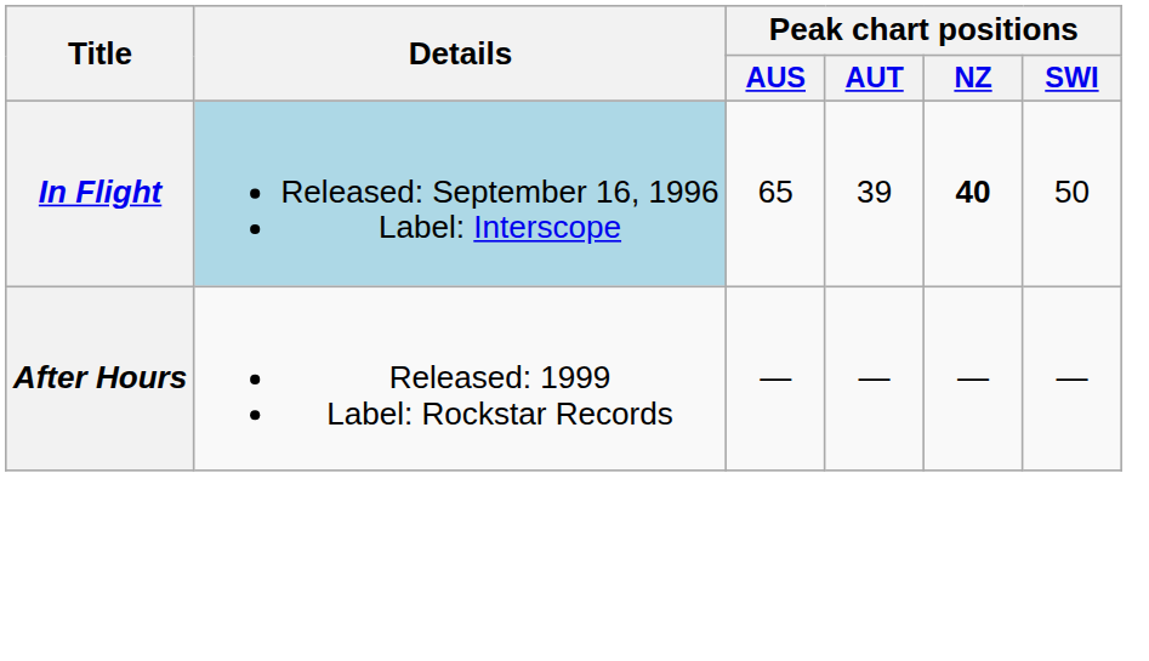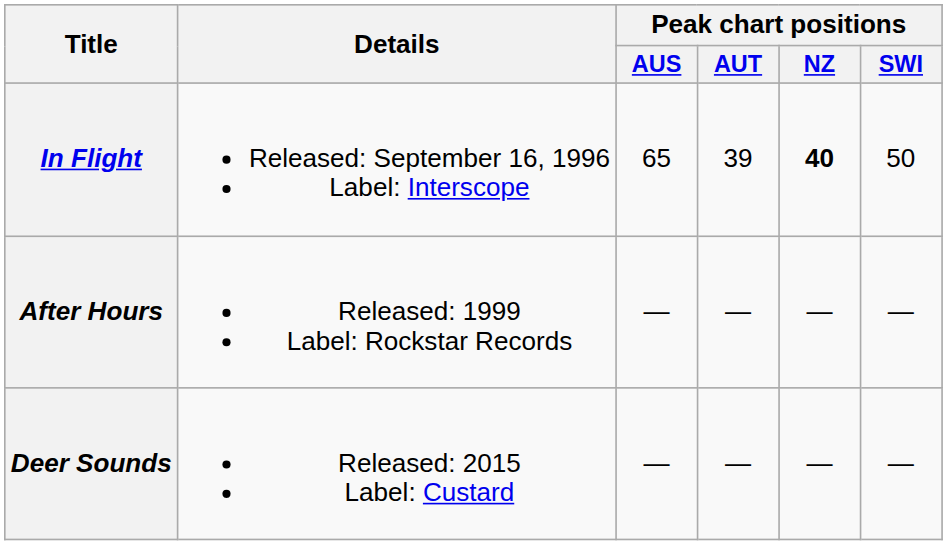In Flight | Details: lightblue background -> no background
+ row: Deer Sounds | Released: 2015 Label: Custard | — | — | — | —
